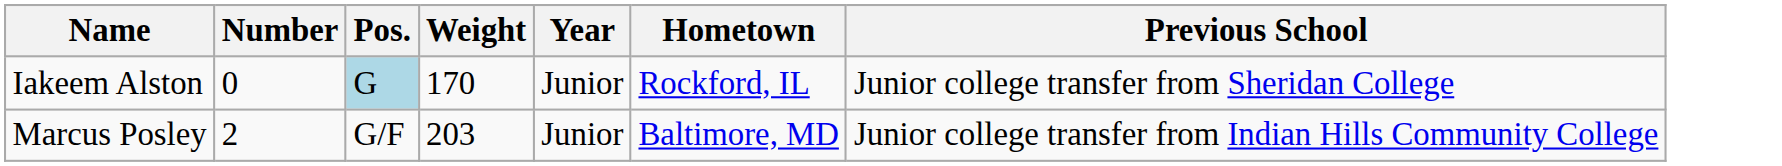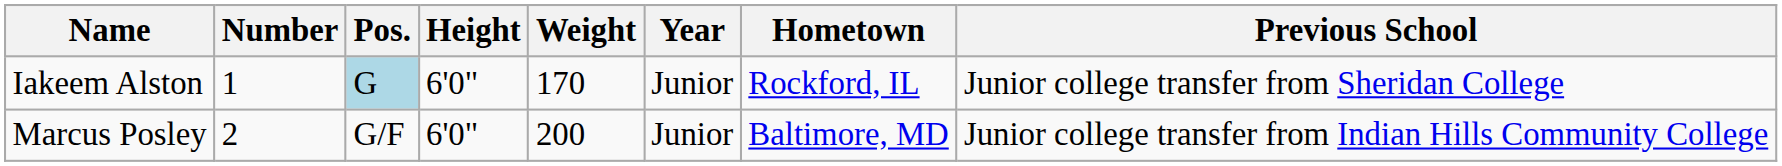+ column: Height | 6'0" | 6'0"
Iakeem Alston | Number: 0 -> 1
Marcus Posley | Weight: 203 -> 200
